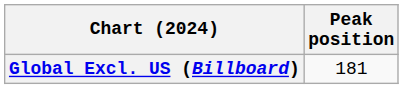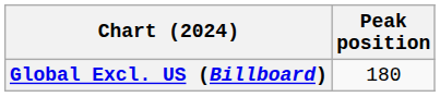Global Excl. US (Billboard) | Peak position: 181 -> 180
